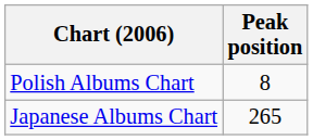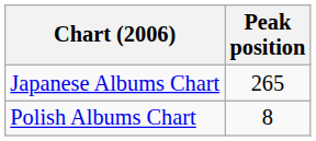rows swapped: Polish Albums Chart <-> Japanese Albums Chart
